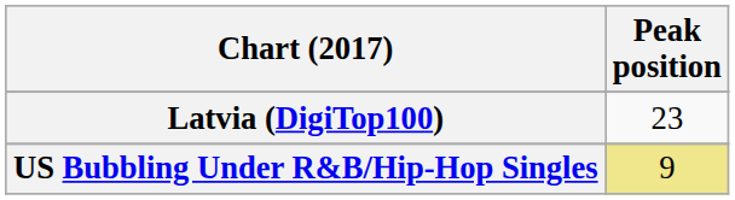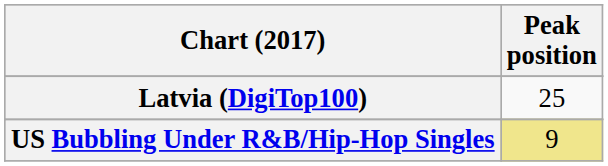Latvia (DigiTop100) | Peak position: 23 -> 25
